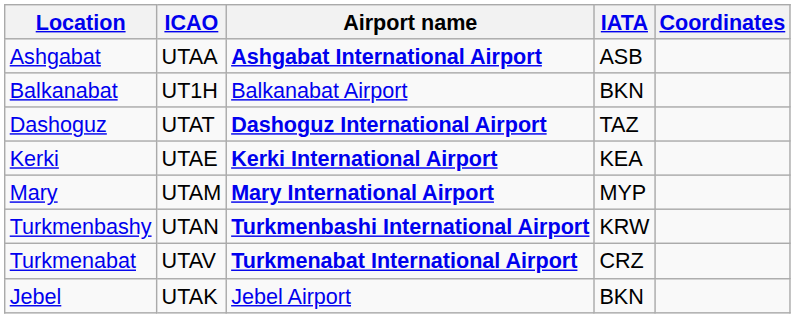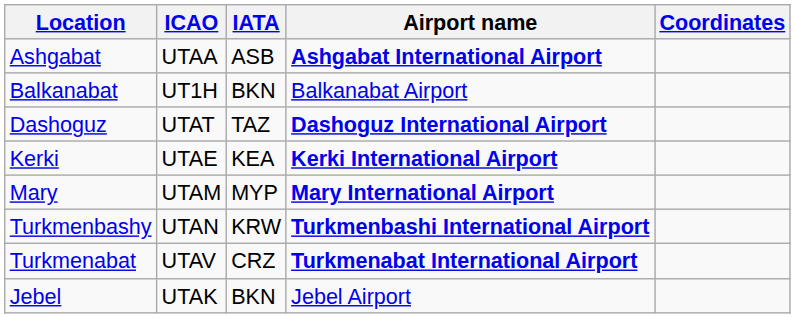columns swapped: IATA <-> Airport name
